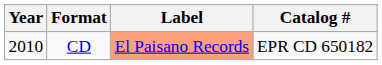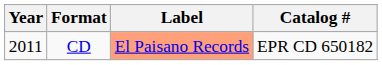CD | Year: 2010 -> 2011
